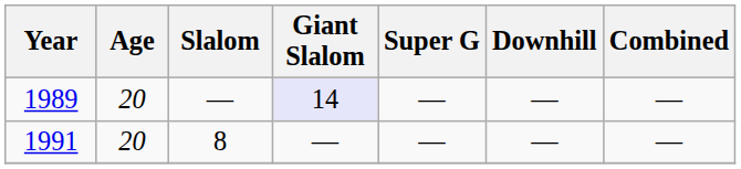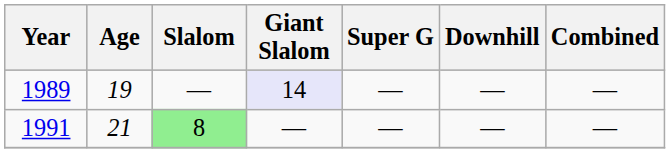1989 | Age: 20 -> 19
1991 | Age: 20 -> 21
1991 | Slalom: no background -> lightgreen background
